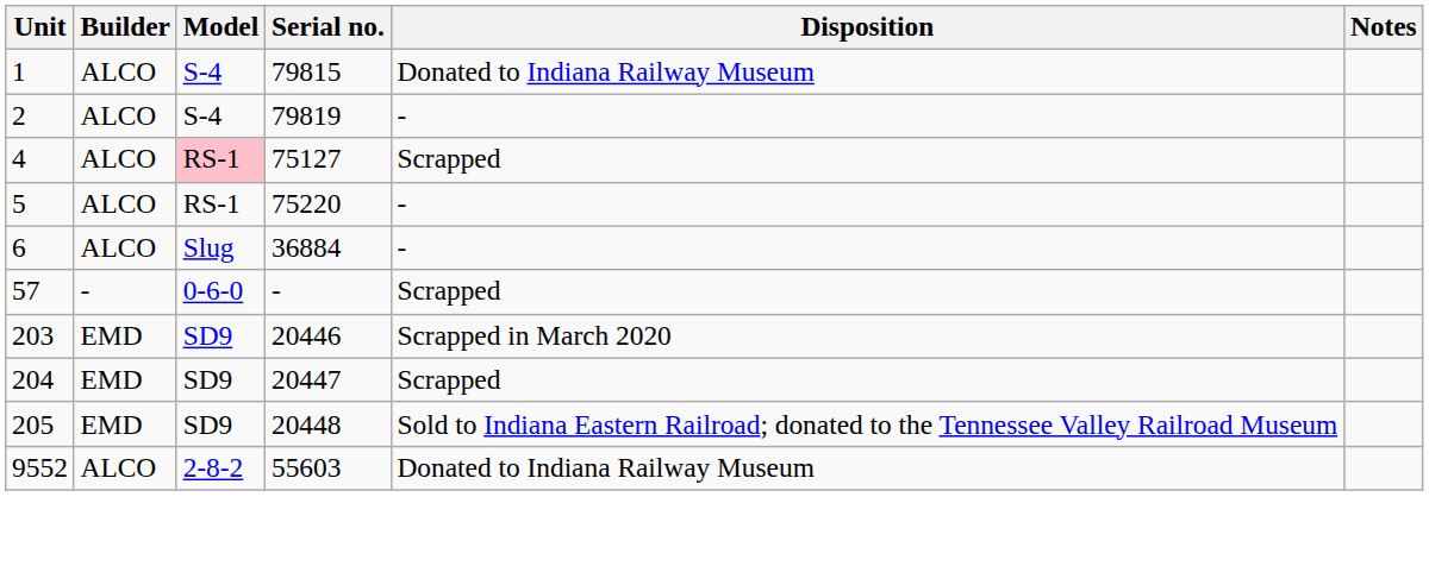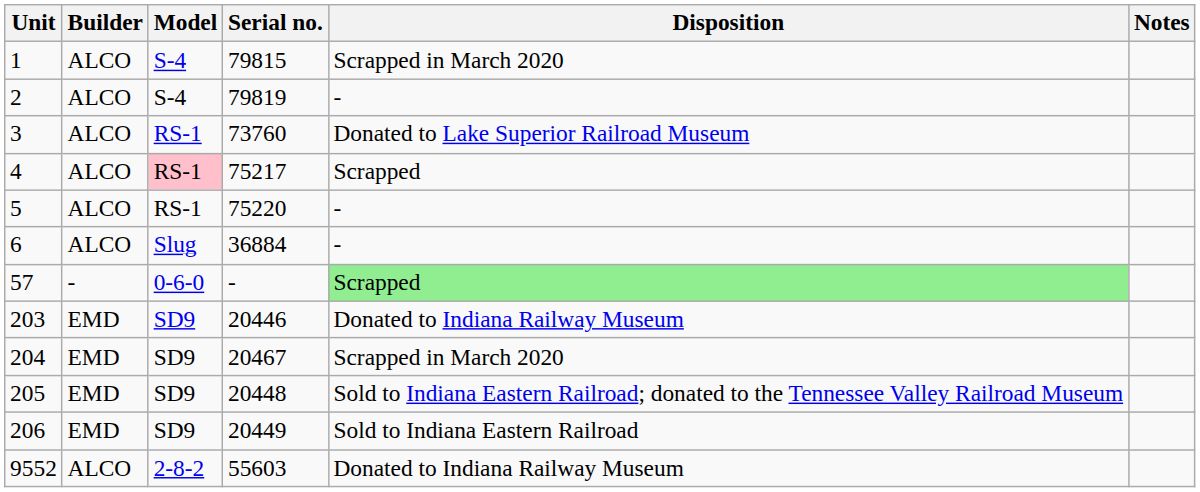1 | Disposition: Donated to Indiana Railway Museum -> Scrapped in March 2020
+ row: 3 | ALCO | RS-1 | 73760 | Donated to Lake Superior Railroad Museum
4 | Serial no.: 75127 -> 75217
57 | Disposition: no background -> lightgreen background
203 | Disposition: Scrapped in March 2020 -> Donated to Indiana Railway Museum
204 | Serial no.: 20447 -> 20467
204 | Disposition: Scrapped -> Scrapped in March 2020
+ row: 206 | EMD | SD9 | 20449 | Sold to Indiana Eastern Railroad
